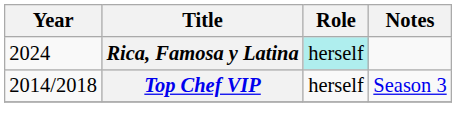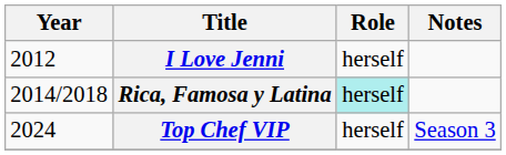+ row: 2012 | I Love Jenni | herself
Rica, Famosa y Latina | Year: 2024 -> 2014/2018
Top Chef VIP | Year: 2014/2018 -> 2024
